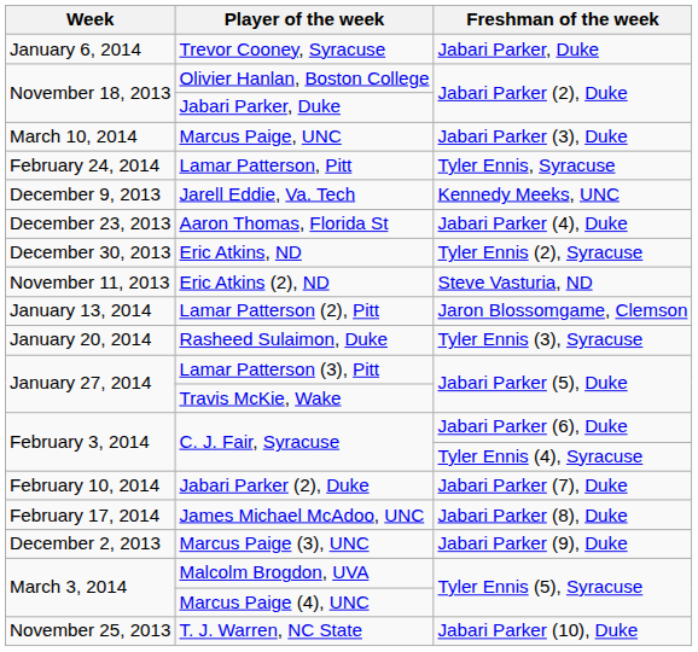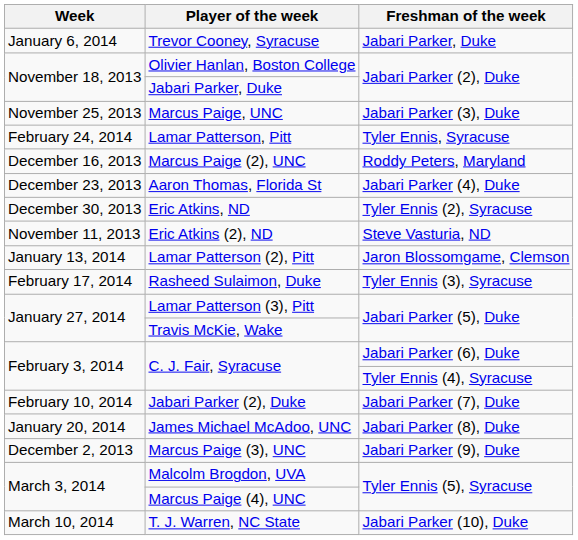Marcus Paige, UNC | Week: March 10, 2014 -> November 25, 2013
- row: December 9, 2013 | Jarell Eddie, Va. Tech | Kennedy Meeks, UNC
+ row: December 16, 2013 | Marcus Paige (2), UNC | Roddy Peters, Maryland
Rasheed Sulaimon, Duke | Week: January 20, 2014 -> February 17, 2014
James Michael McAdoo, UNC | Week: February 17, 2014 -> January 20, 2014
T. J. Warren, NC State | Week: November 25, 2013 -> March 10, 2014
